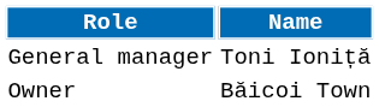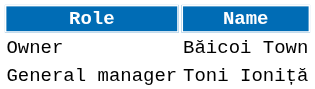rows swapped: Owner <-> General manager
